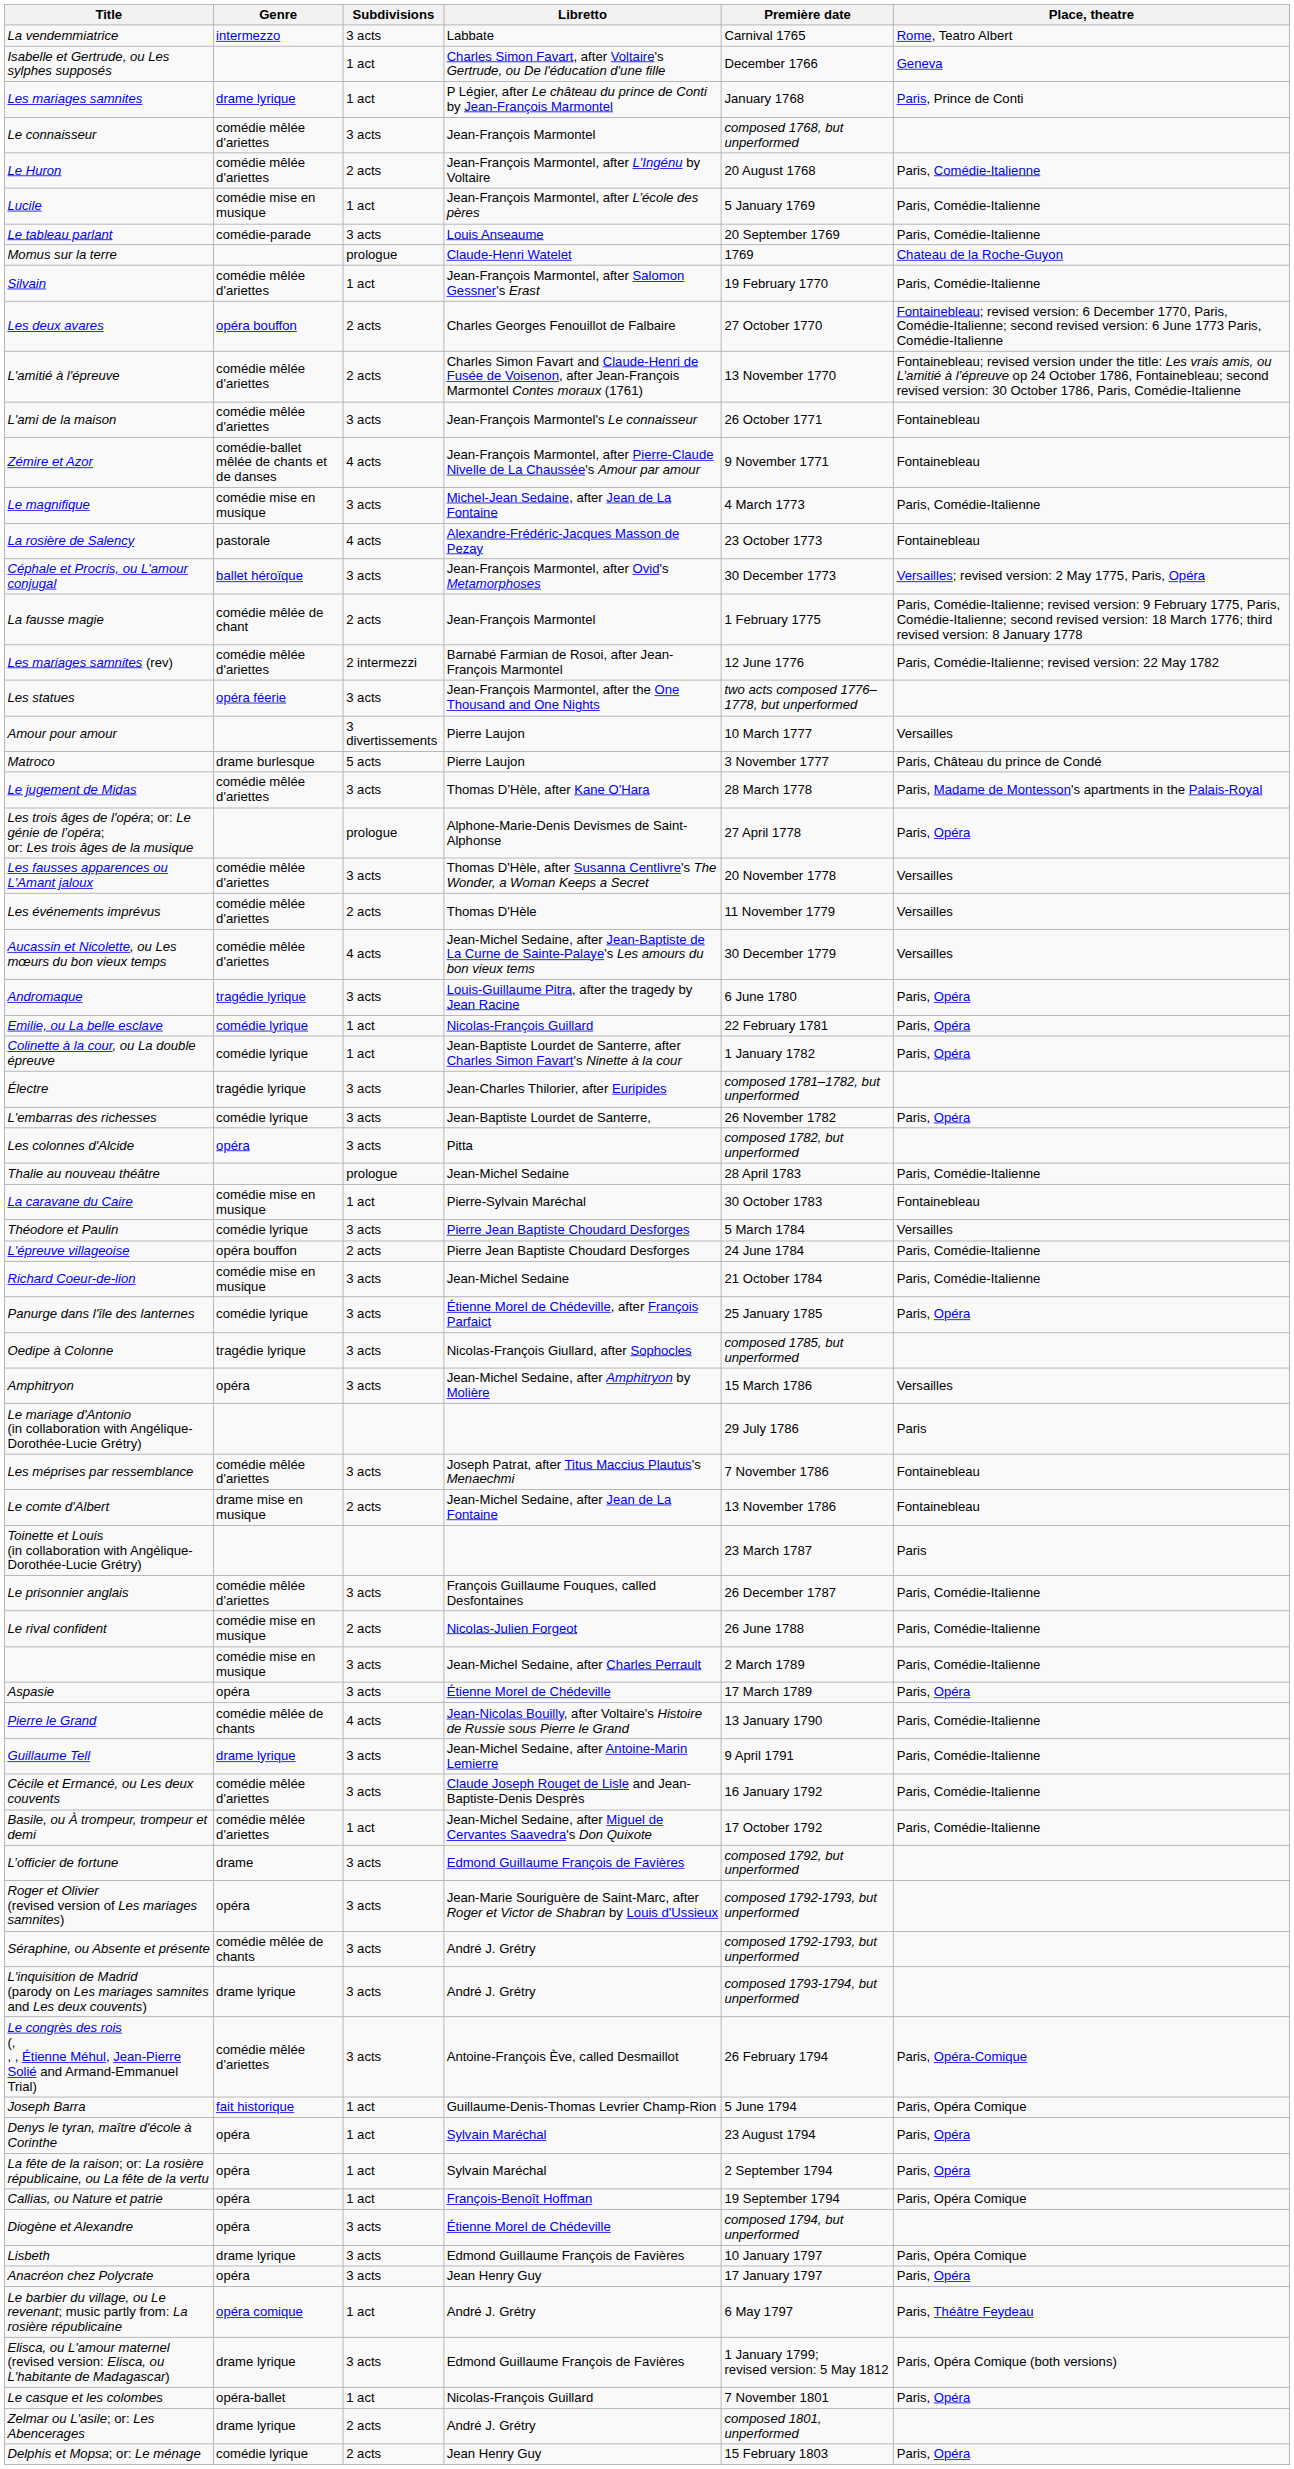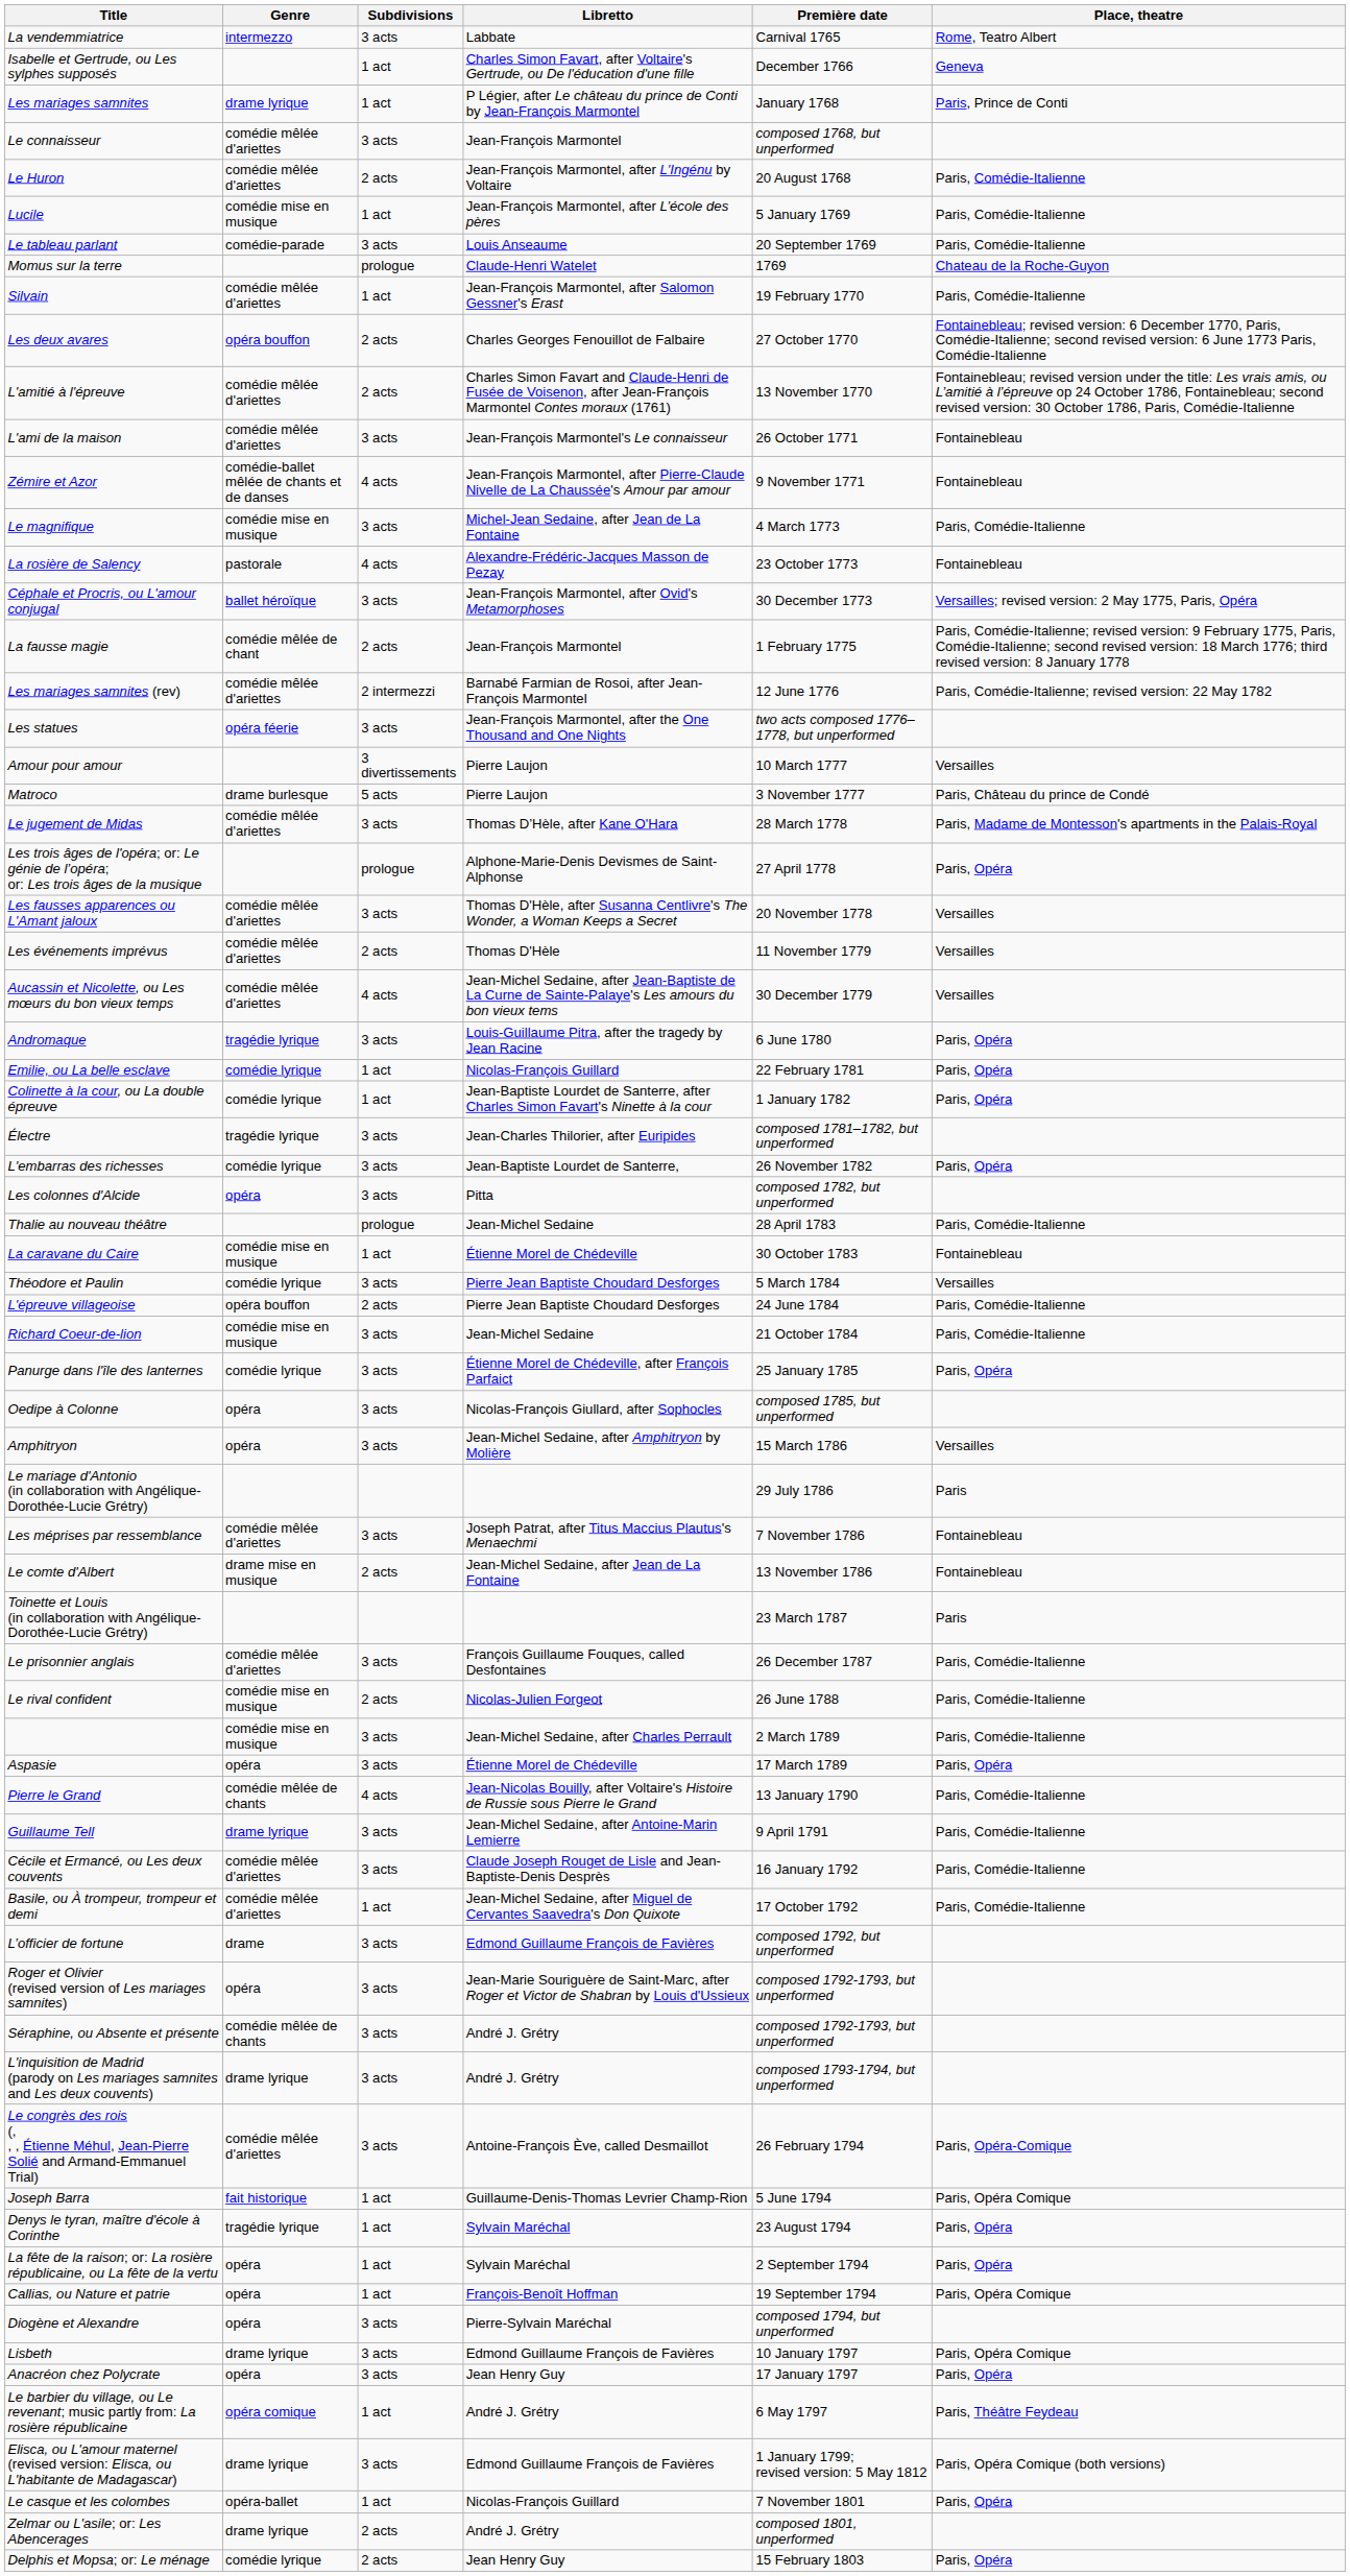La caravane du Caire | Libretto: Pierre-Sylvain Maréchal -> Étienne Morel de Chédeville
Oedipe à Colonne | Genre: tragédie lyrique -> opéra
Denys le tyran, maître d'école à Corinthe | Genre: opéra -> tragédie lyrique
Diogène et Alexandre | Libretto: Étienne Morel de Chédeville -> Pierre-Sylvain Maréchal
